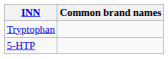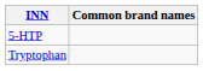rows swapped: 5-HTP <-> Tryptophan
